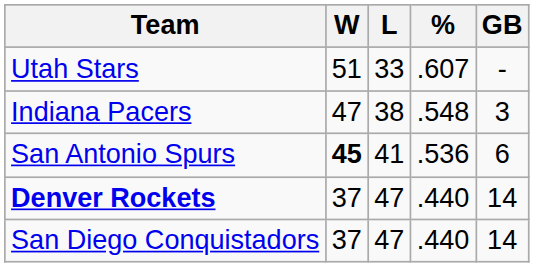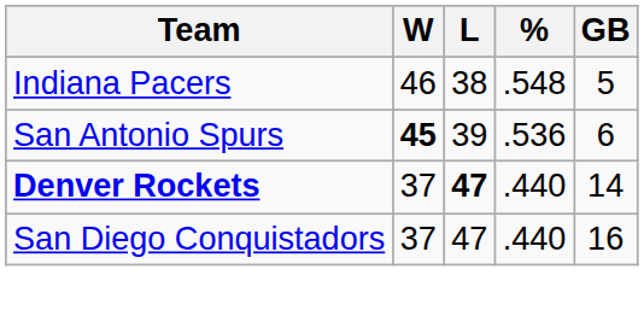- row: Utah Stars | 51 | 33 | .607 | -
Indiana Pacers | W: 47 -> 46
Indiana Pacers | GB: 3 -> 5
San Antonio Spurs | L: 41 -> 39
Denver Rockets | L: normal -> bold
San Diego Conquistadors | GB: 14 -> 16
